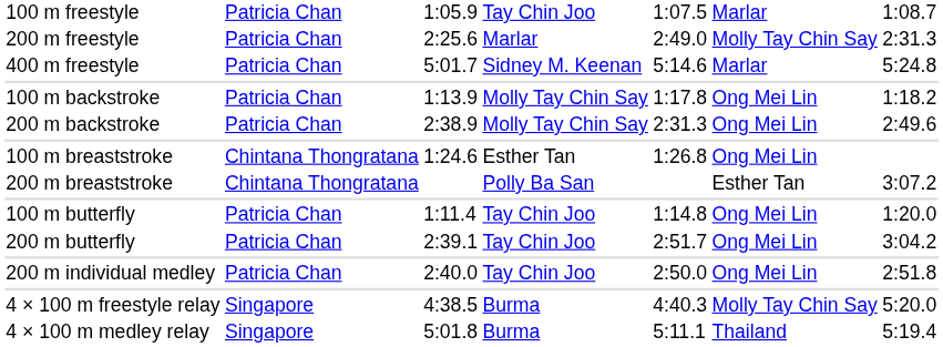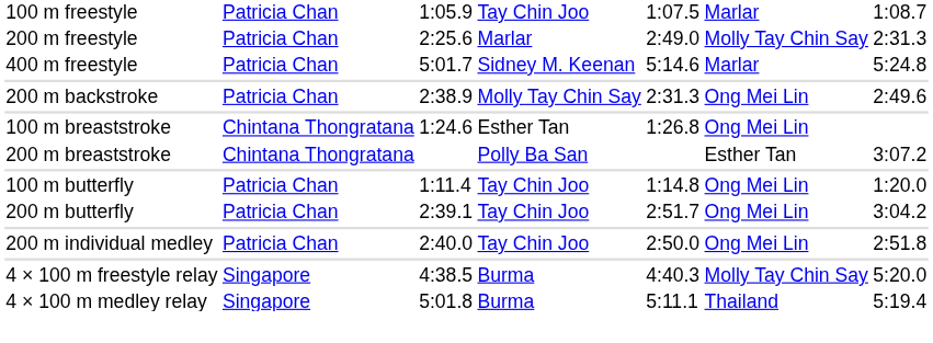- row: 100 m backstroke | Patricia Chan | 1:13.9 | Molly Tay Chin Say | 1:17.8 | Ong Mei Lin | 1:18.2
